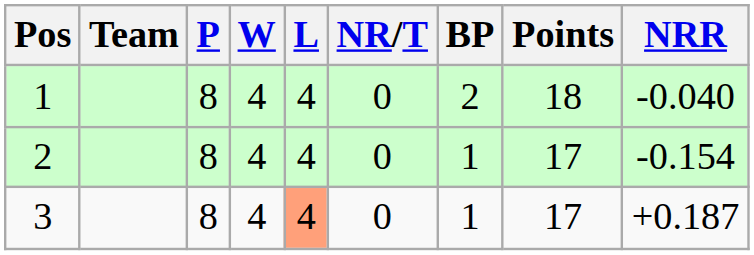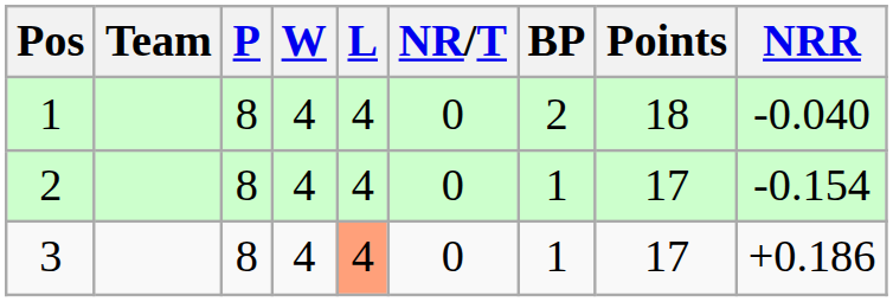3 | NRR: +0.187 -> +0.186
